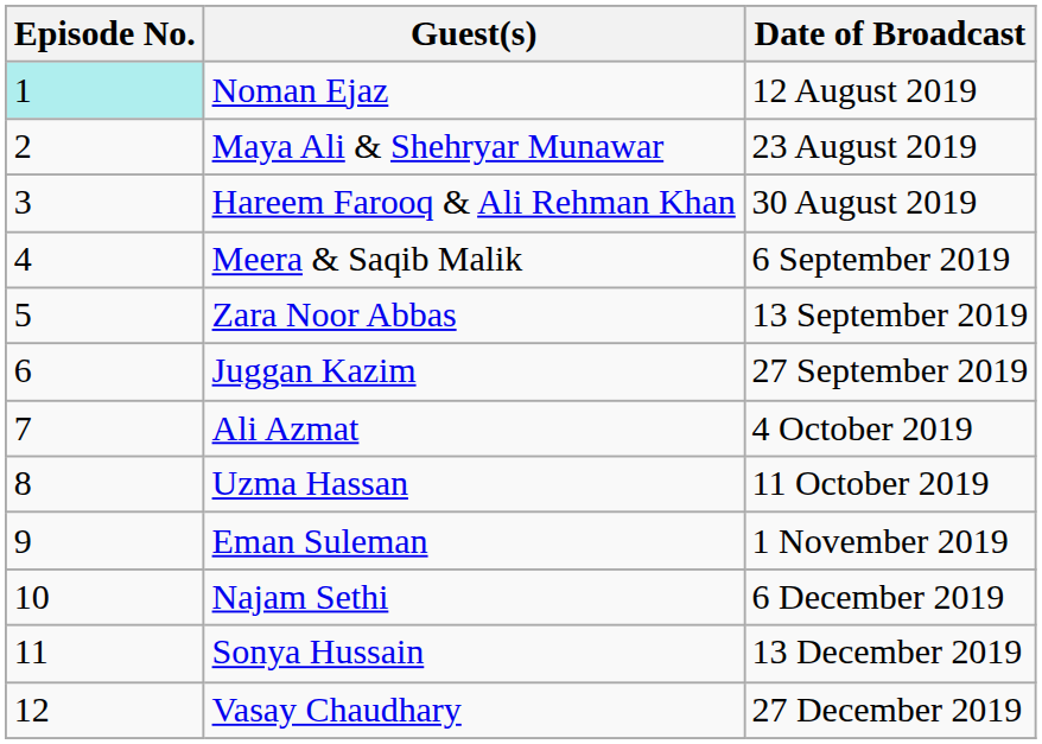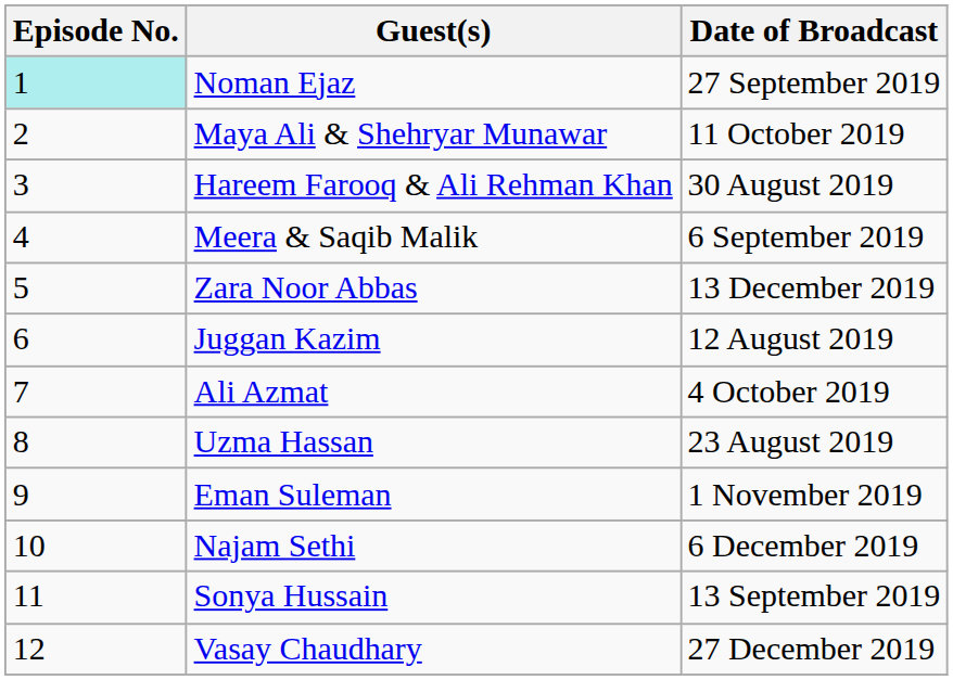Noman Ejaz | Date of Broadcast: 12 August 2019 -> 27 September 2019
Maya Ali & Shehryar Munawar | Date of Broadcast: 23 August 2019 -> 11 October 2019
Zara Noor Abbas | Date of Broadcast: 13 September 2019 -> 13 December 2019
Juggan Kazim | Date of Broadcast: 27 September 2019 -> 12 August 2019
Uzma Hassan | Date of Broadcast: 11 October 2019 -> 23 August 2019
Sonya Hussain | Date of Broadcast: 13 December 2019 -> 13 September 2019
